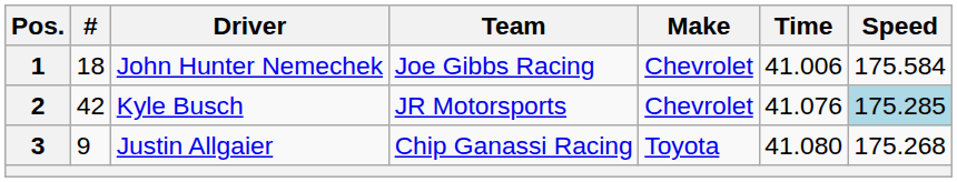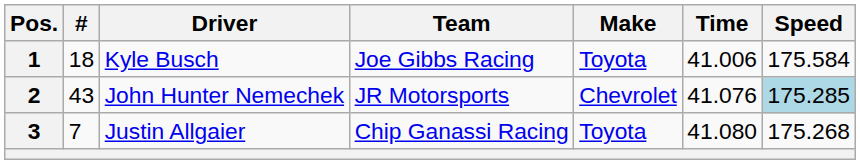1 | Driver: John Hunter Nemechek -> Kyle Busch
1 | Make: Chevrolet -> Toyota
2 | #: 42 -> 43
2 | Driver: Kyle Busch -> John Hunter Nemechek
3 | #: 9 -> 7
